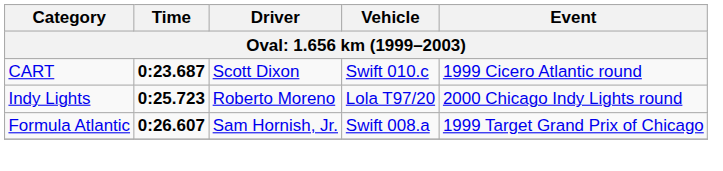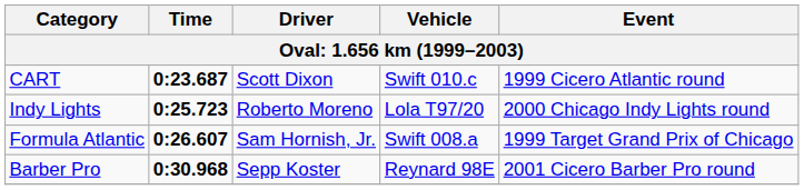+ row: Barber Pro | 0:30.968 | Sepp Koster | Reynard 98E | 2001 Cicero Barber Pro round
